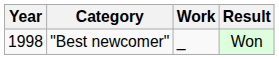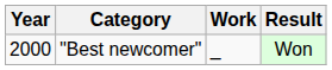"Best newcomer" | Year: 1998 -> 2000
